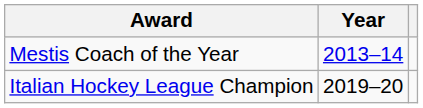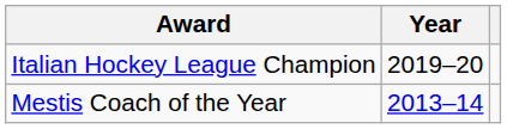rows swapped: Mestis Coach of the Year <-> Italian Hockey League Champion
